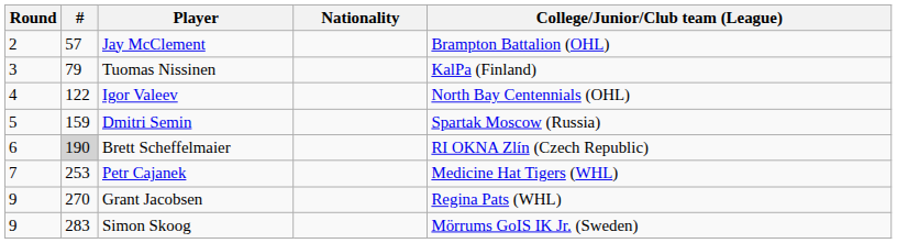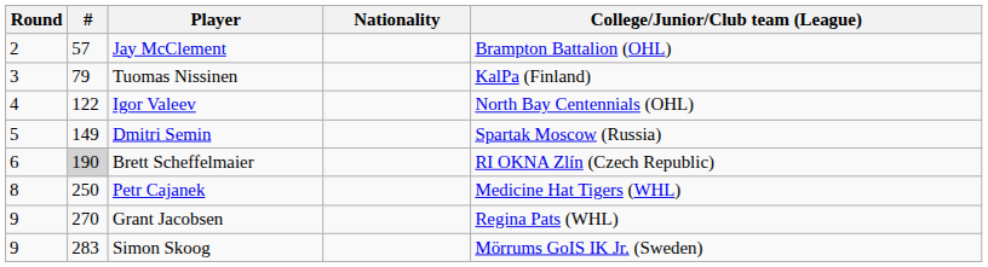Dmitri Semin | #: 159 -> 149
Petr Cajanek | Round: 7 -> 8
Petr Cajanek | #: 253 -> 250
